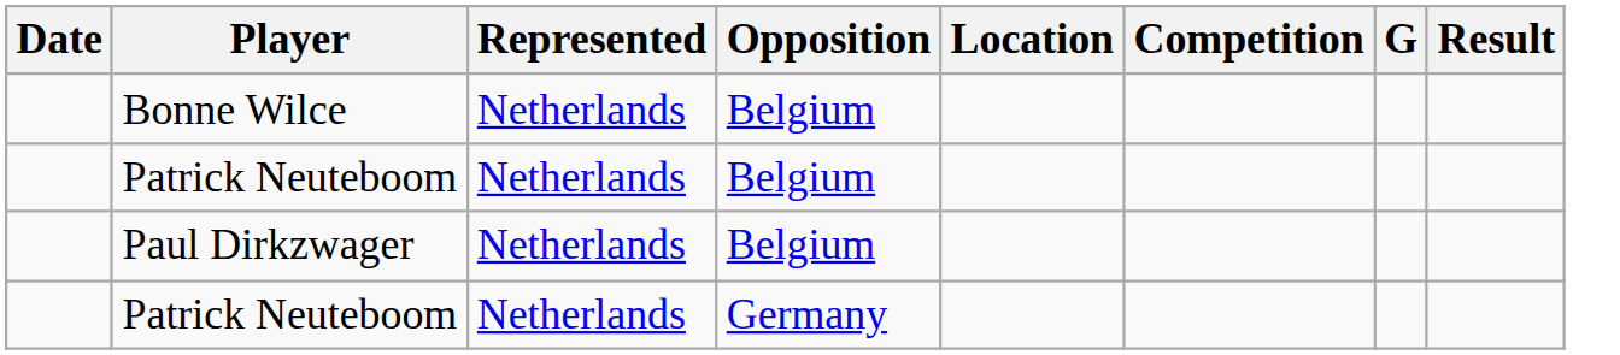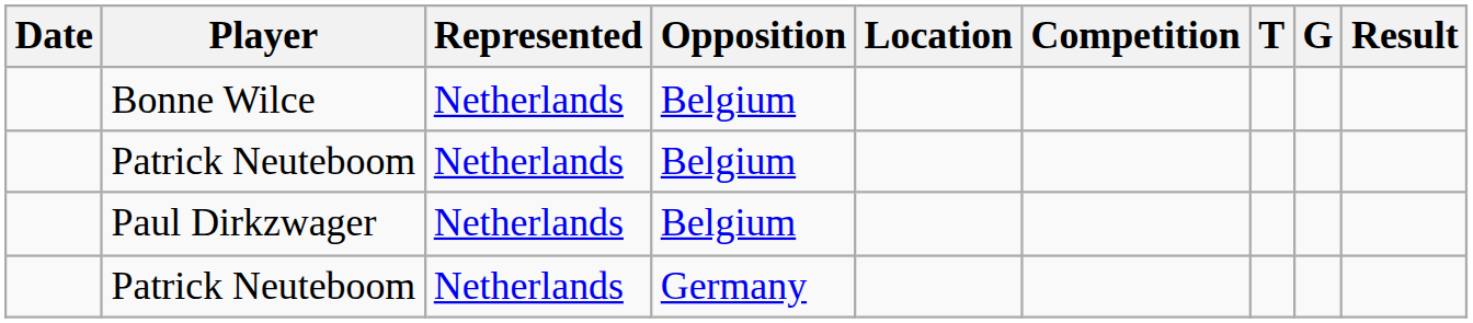+ column: T
